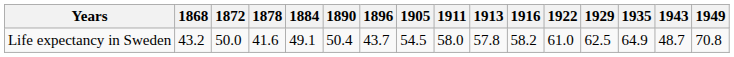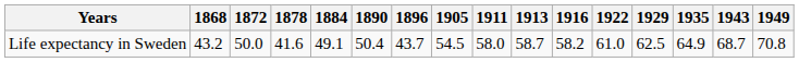Life expectancy in Sweden | 1913: 57.8 -> 58.7
Life expectancy in Sweden | 1943: 48.7 -> 68.7
